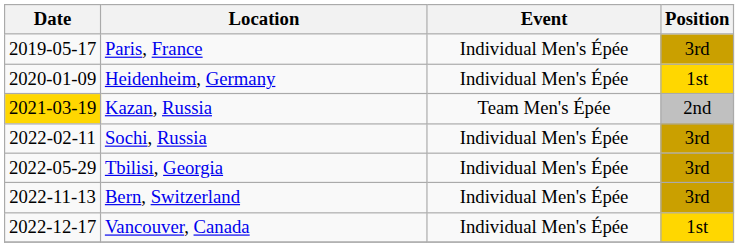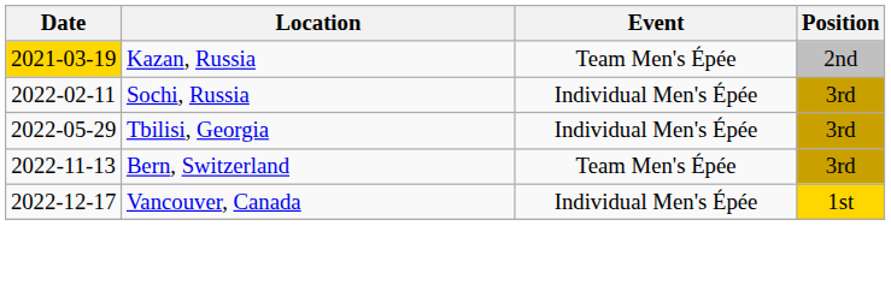- row: 2019-05-17 | Paris, France | Individual Men's Épée | 3rd
- row: 2020-01-09 | Heidenheim, Germany | Individual Men's Épée | 1st
Bern, Switzerland | Event: Individual Men's Épée -> Team Men's Épée
